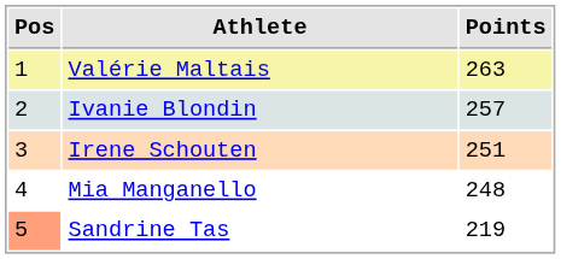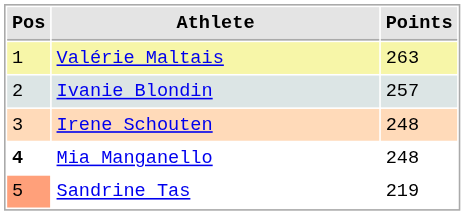Irene Schouten | Points: 251 -> 248
Mia Manganello | Pos: normal -> bold
